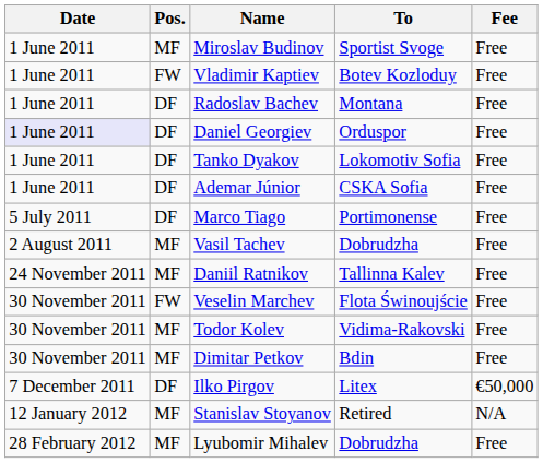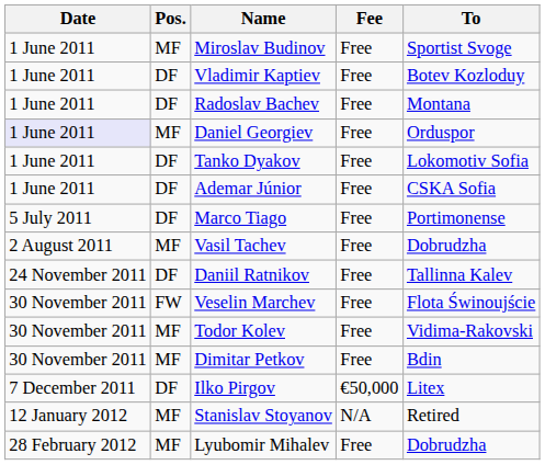columns swapped: To <-> Fee
Vladimir Kaptiev | Pos.: FW -> DF
Daniel Georgiev | Pos.: DF -> MF
Daniil Ratnikov | Pos.: MF -> DF
